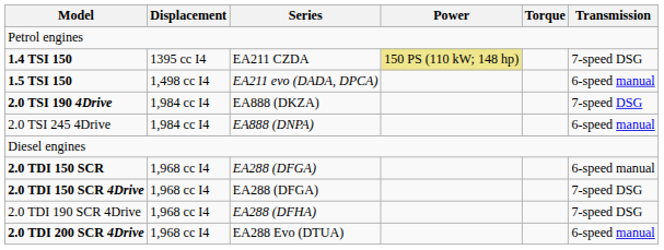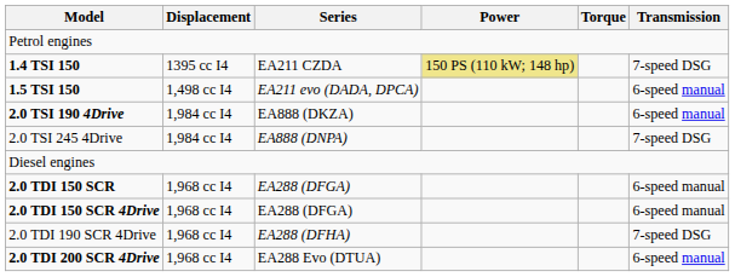2.0 TSI 190 4Drive | Transmission: 7-speed DSG -> 6-speed manual
2.0 TSI 245 4Drive | Transmission: 6-speed manual -> 7-speed DSG
2.0 TDI 150 SCR 4Drive | Transmission: 7-speed DSG -> 6-speed manual
